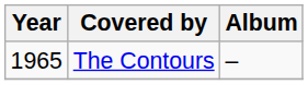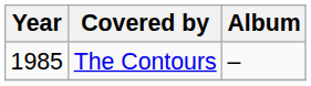The Contours | Year: 1965 -> 1985
